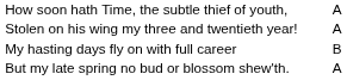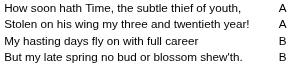But my late spring no bud or blossom shew'th. | column 3: A -> B
